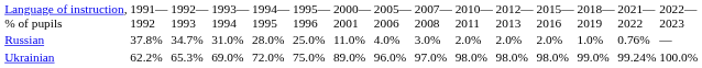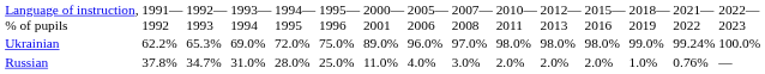rows swapped: Ukrainian <-> Russian
